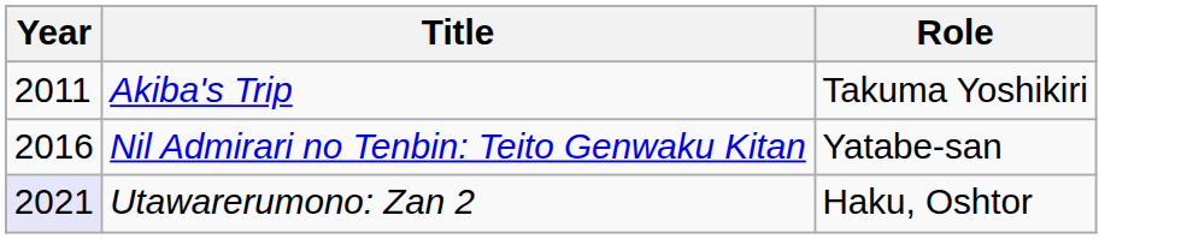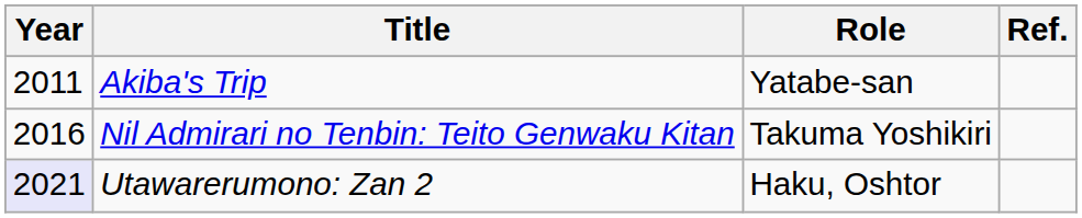+ column: Ref.
Akiba's Trip | Role: Takuma Yoshikiri -> Yatabe-san
Nil Admirari no Tenbin: Teito Genwaku Kitan | Role: Yatabe-san -> Takuma Yoshikiri
